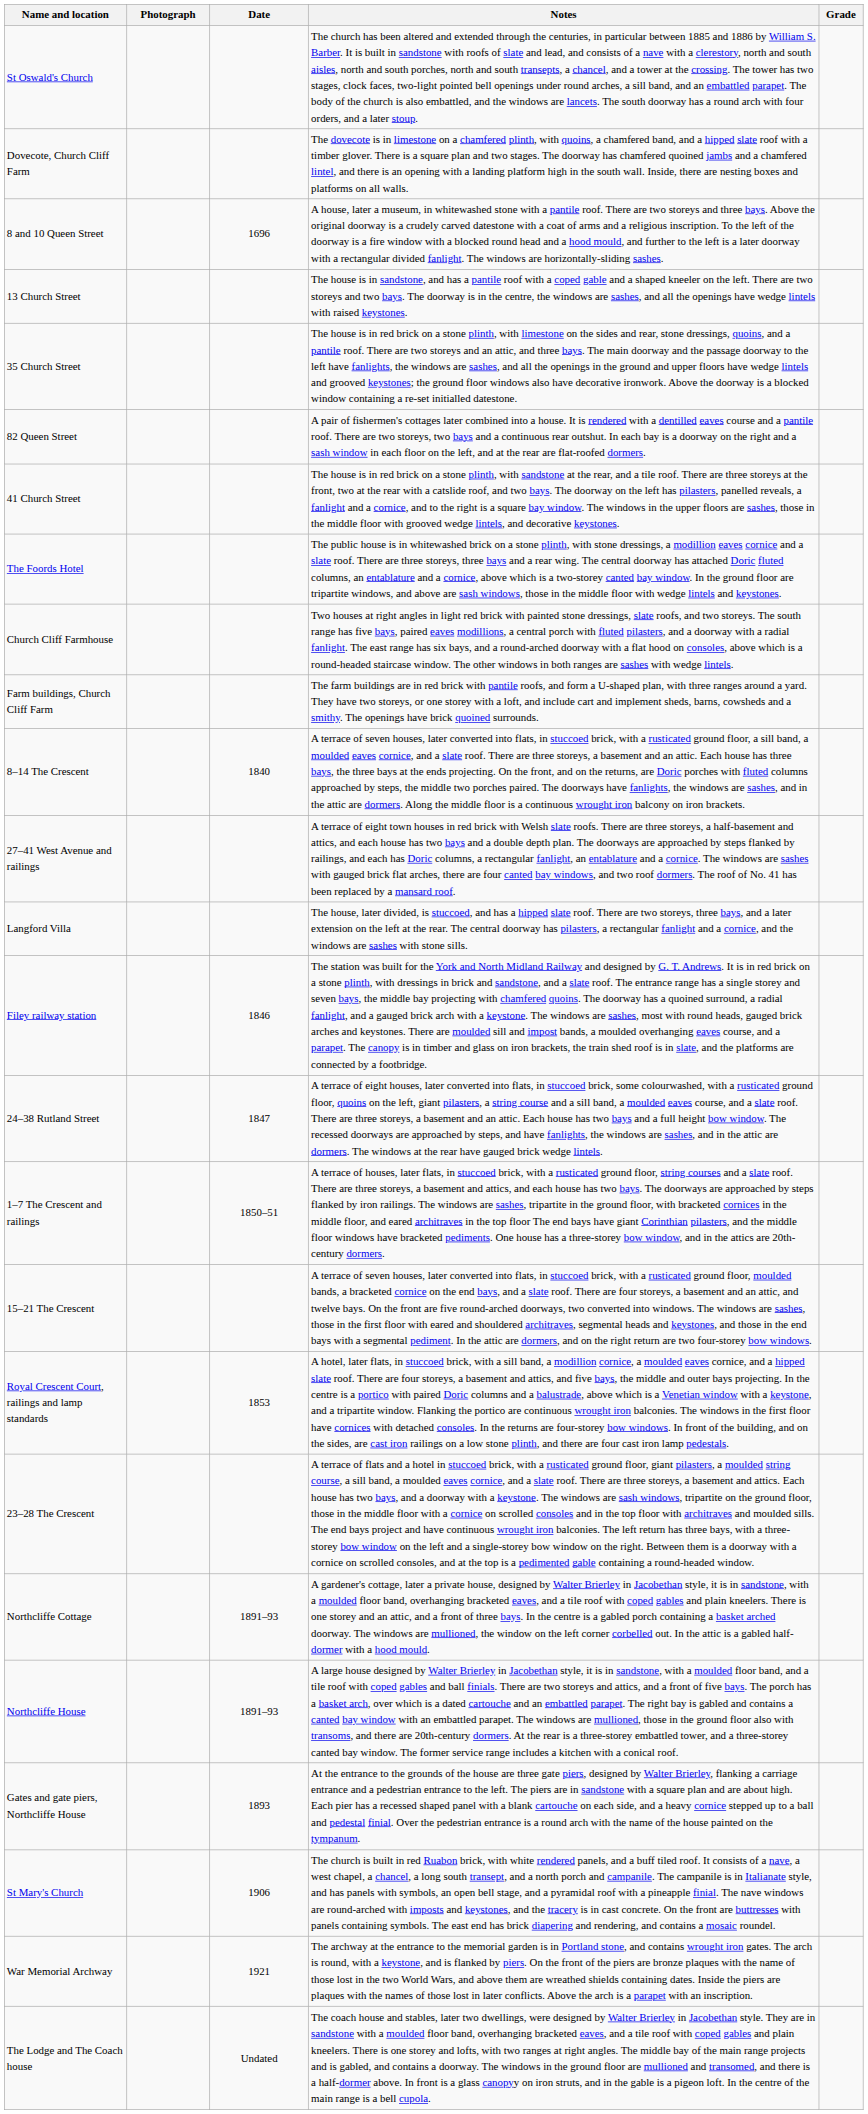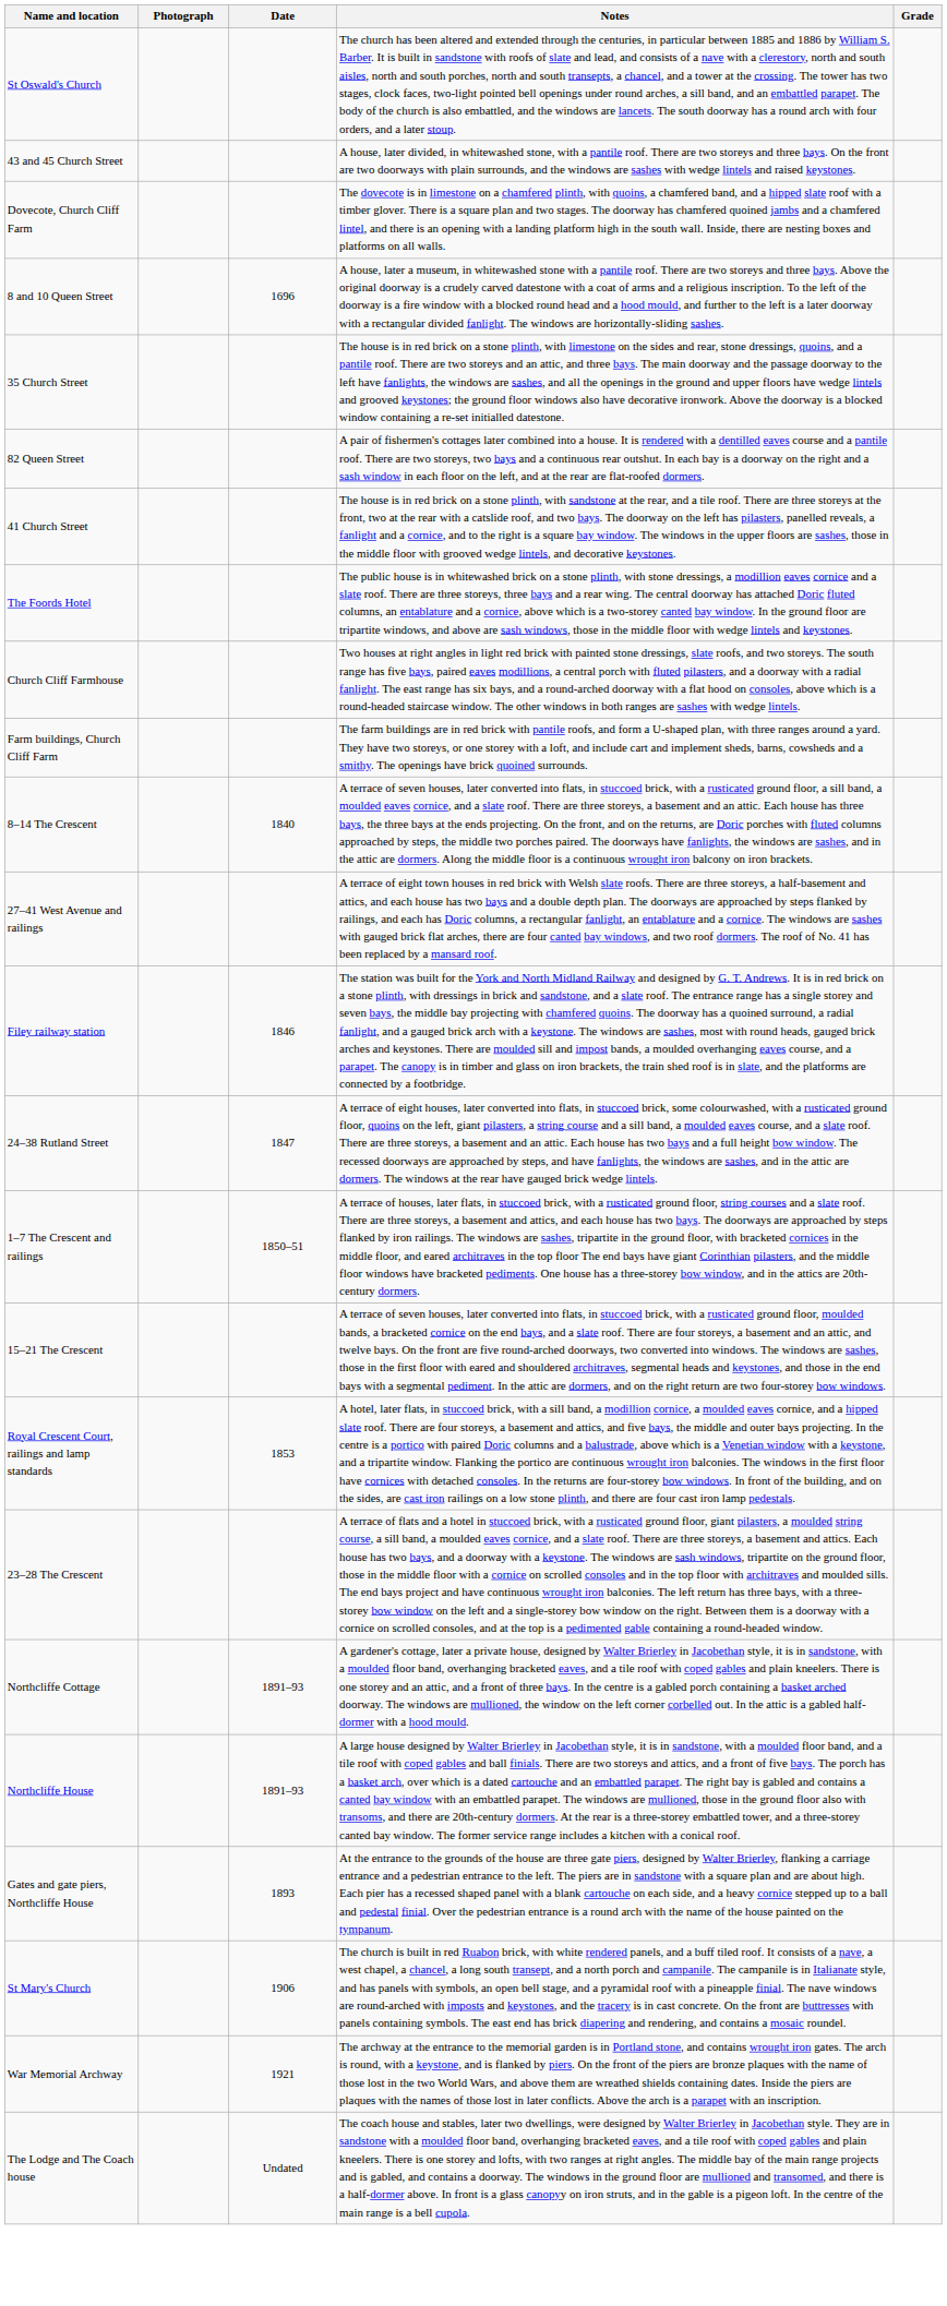+ row: 43 and 45 Church Street | A house, later divided, in whitewashed stone, with a pantile roof. There are two storeys and three bays. On the front are two doorways with plain surrounds, and the windows are sashes with wedge lintels and raised keystones.
- row: 13 Church Street | The house is in sandstone, and has a pantile roof with a coped gable and a shaped kneeler on the left. There are two storeys and two bays. The doorway is in the centre, the windows are sashes, and all the openings have wedge lintels with raised keystones.
- row: Langford Villa | The house, later divided, is stuccoed, and has a hipped slate roof. There are two storeys, three bays, and a later extension on the left at the rear. The central doorway has pilasters, a rectangular fanlight and a cornice, and the windows are sashes with stone sills.
